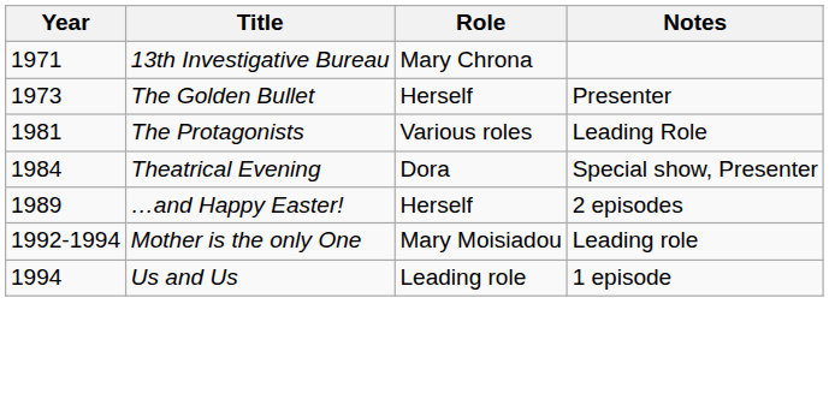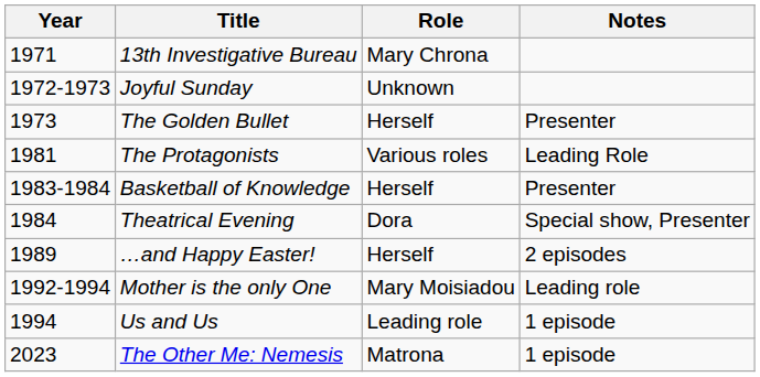+ row: 1972-1973 | Joyful Sunday | Unknown
+ row: 1983-1984 | Basketball of Knowledge | Herself | Presenter
+ row: 2023 | The Other Me: Nemesis | Matrona | 1 episode
